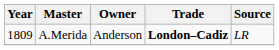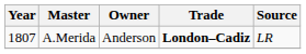A.Merida | Year: 1809 -> 1807
